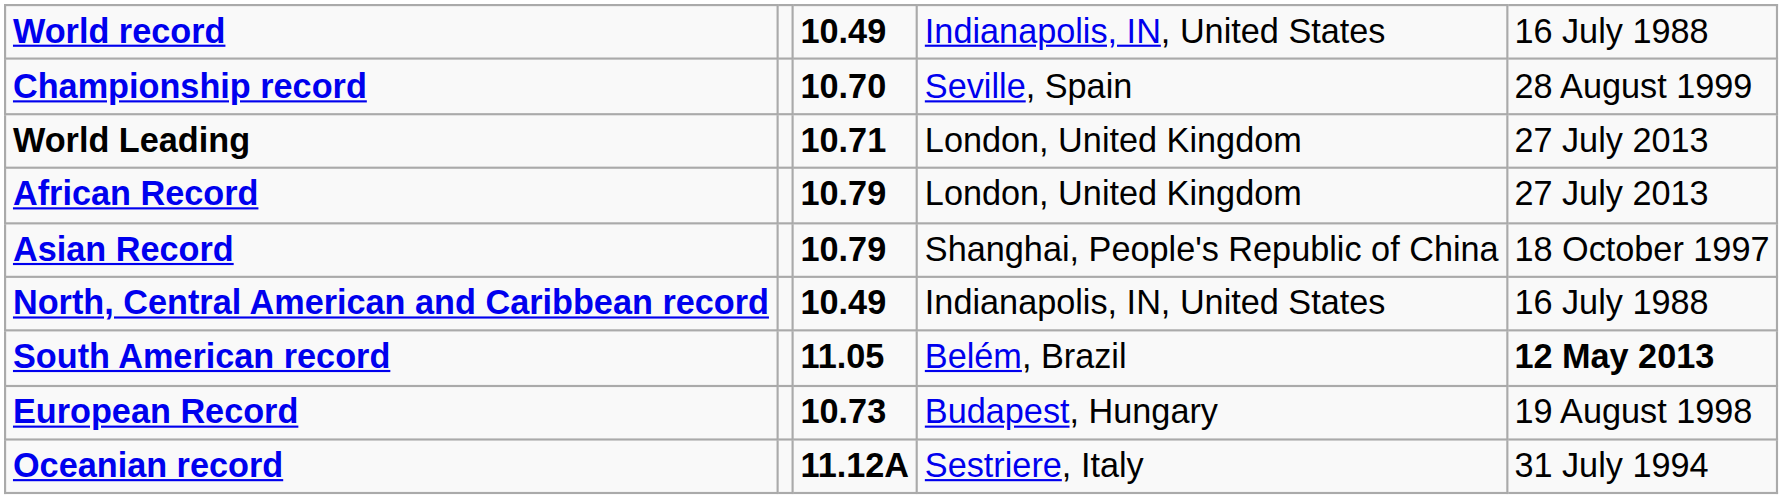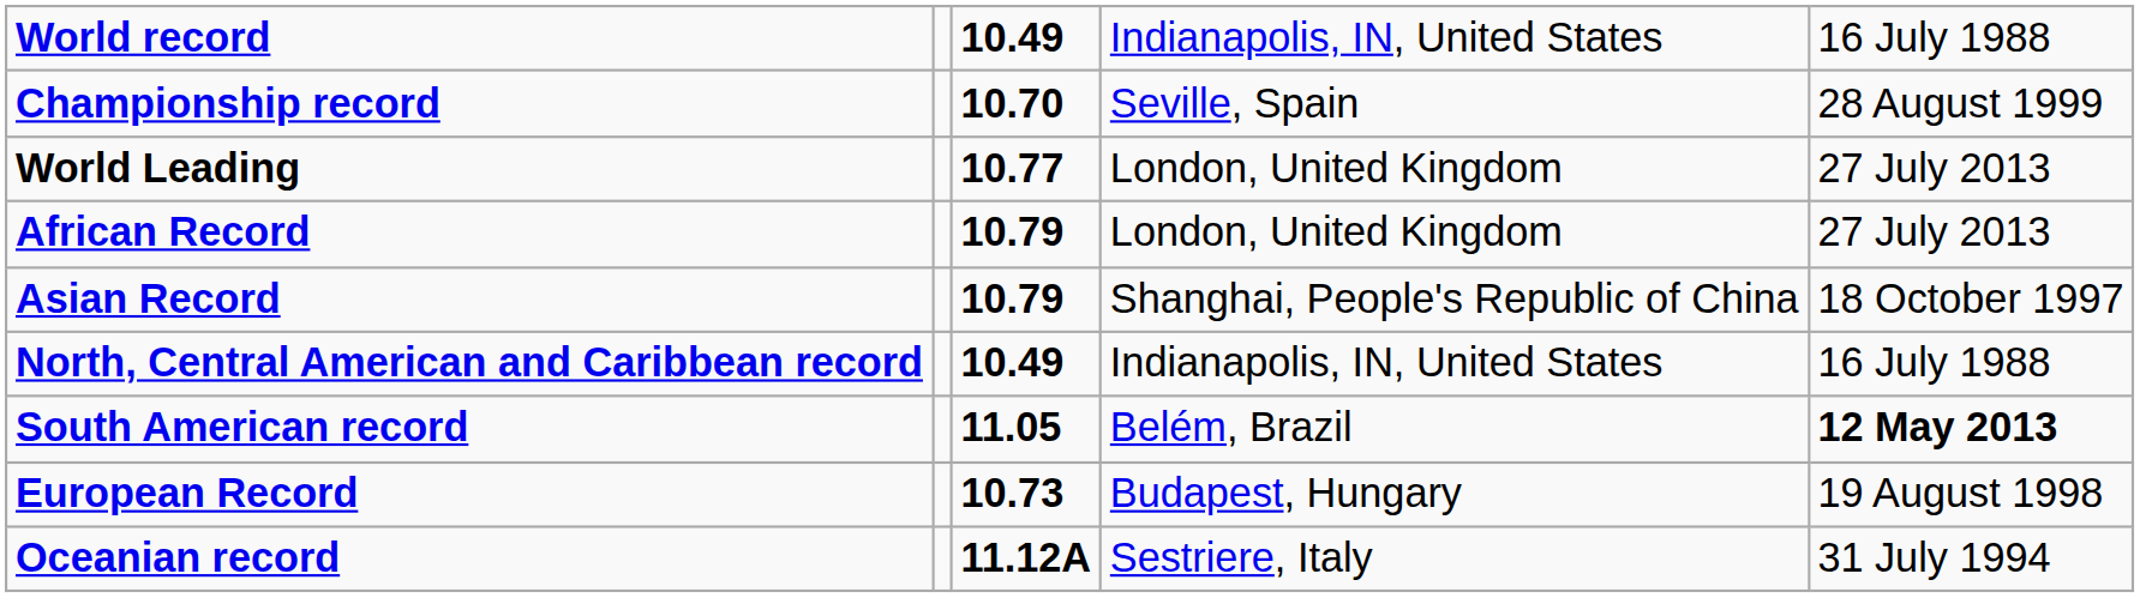World Leading | column 3: 10.71 -> 10.77
